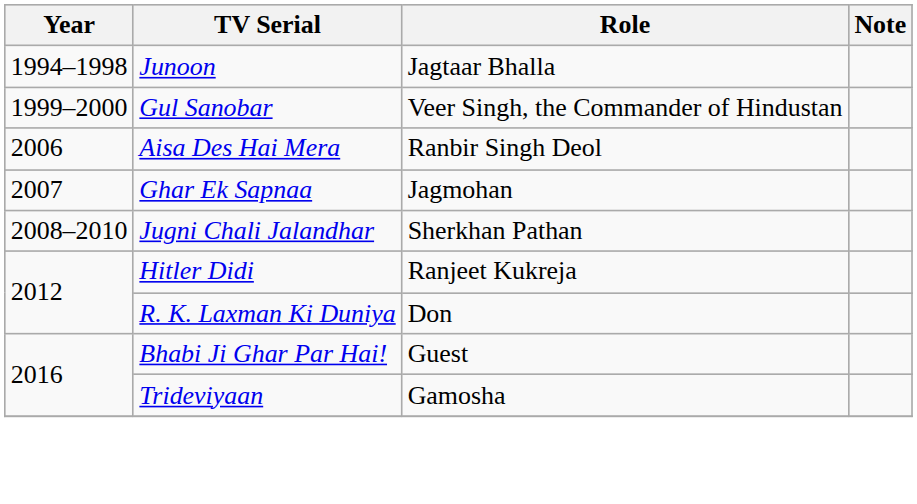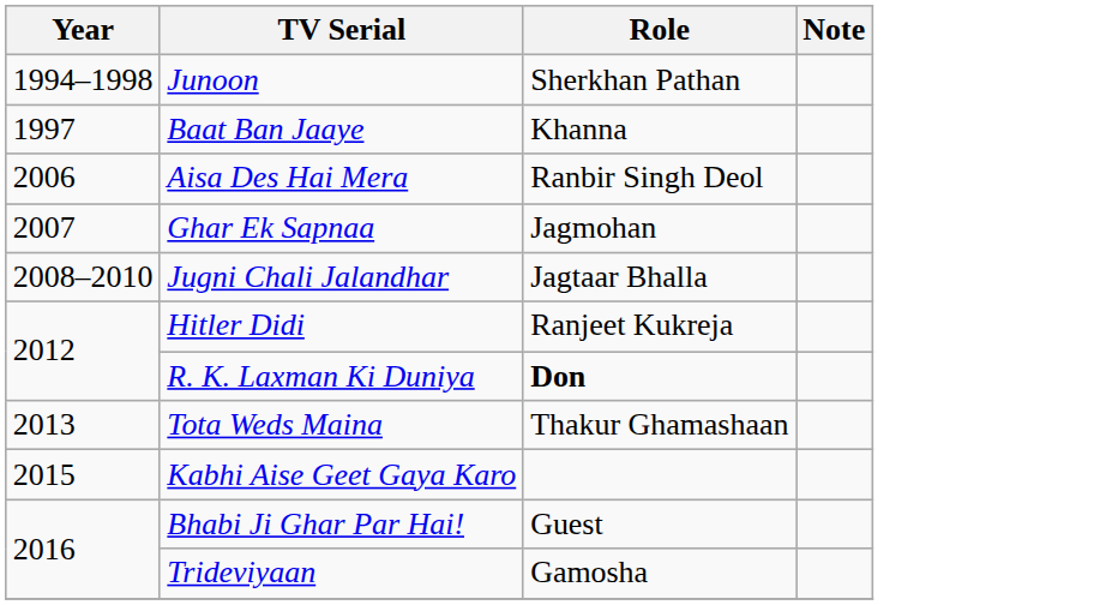Junoon | Role: Jagtaar Bhalla -> Sherkhan Pathan
+ row: 1997 | Baat Ban Jaaye | Khanna
- row: 1999–2000 | Gul Sanobar | Veer Singh, the Commander of Hindustan
Jugni Chali Jalandhar | Role: Sherkhan Pathan -> Jagtaar Bhalla
R. K. Laxman Ki Duniya | Role: normal -> bold
+ row: 2013 | Tota Weds Maina | Thakur Ghamashaan
+ row: 2015 | Kabhi Aise Geet Gaya Karo
